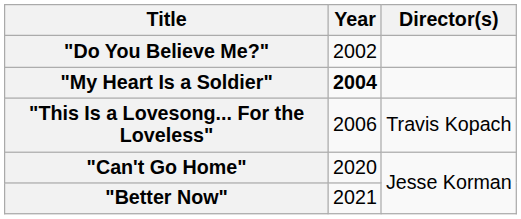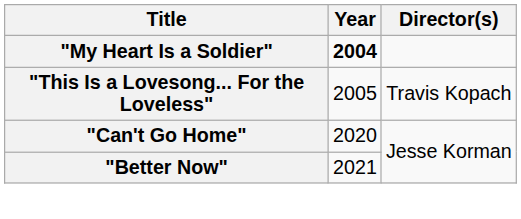- row: "Do You Believe Me?" | 2002
"This Is a Lovesong... For the Loveless" | Year: 2006 -> 2005
